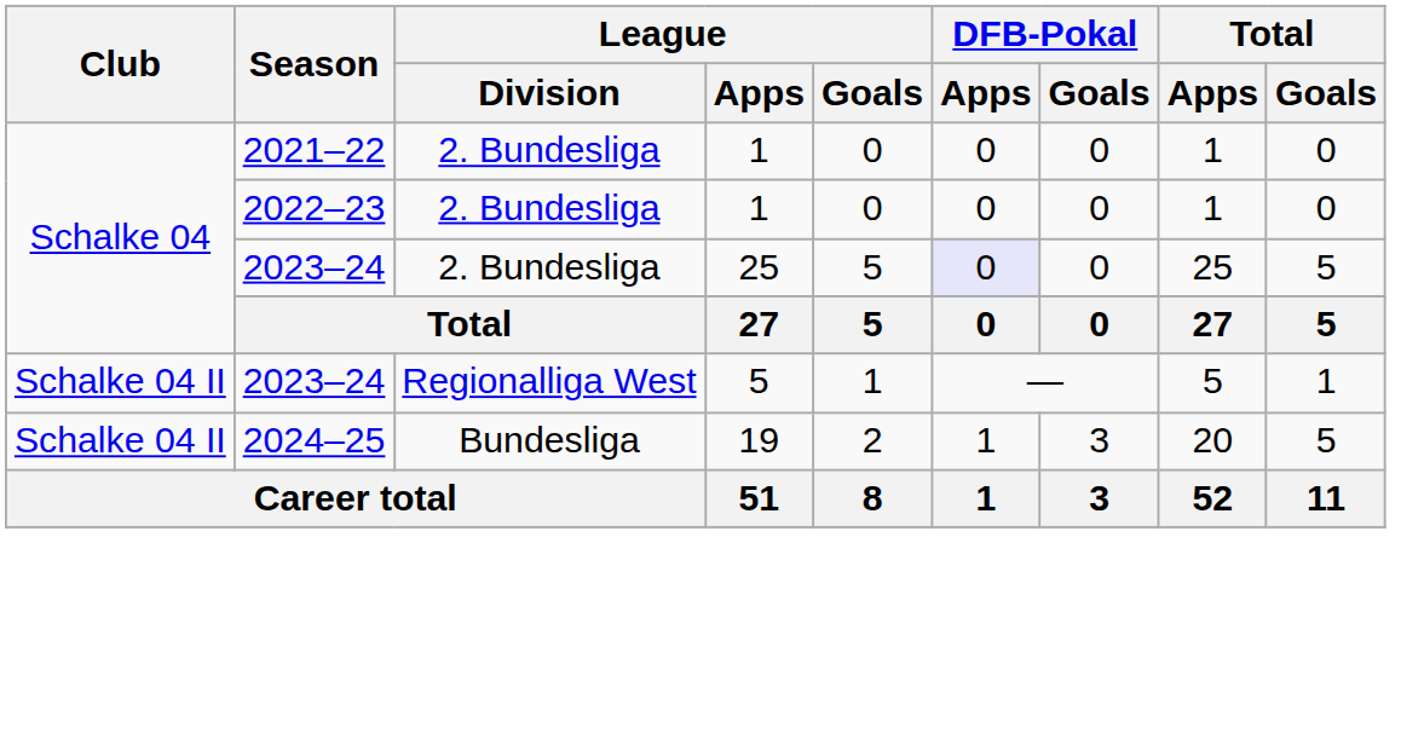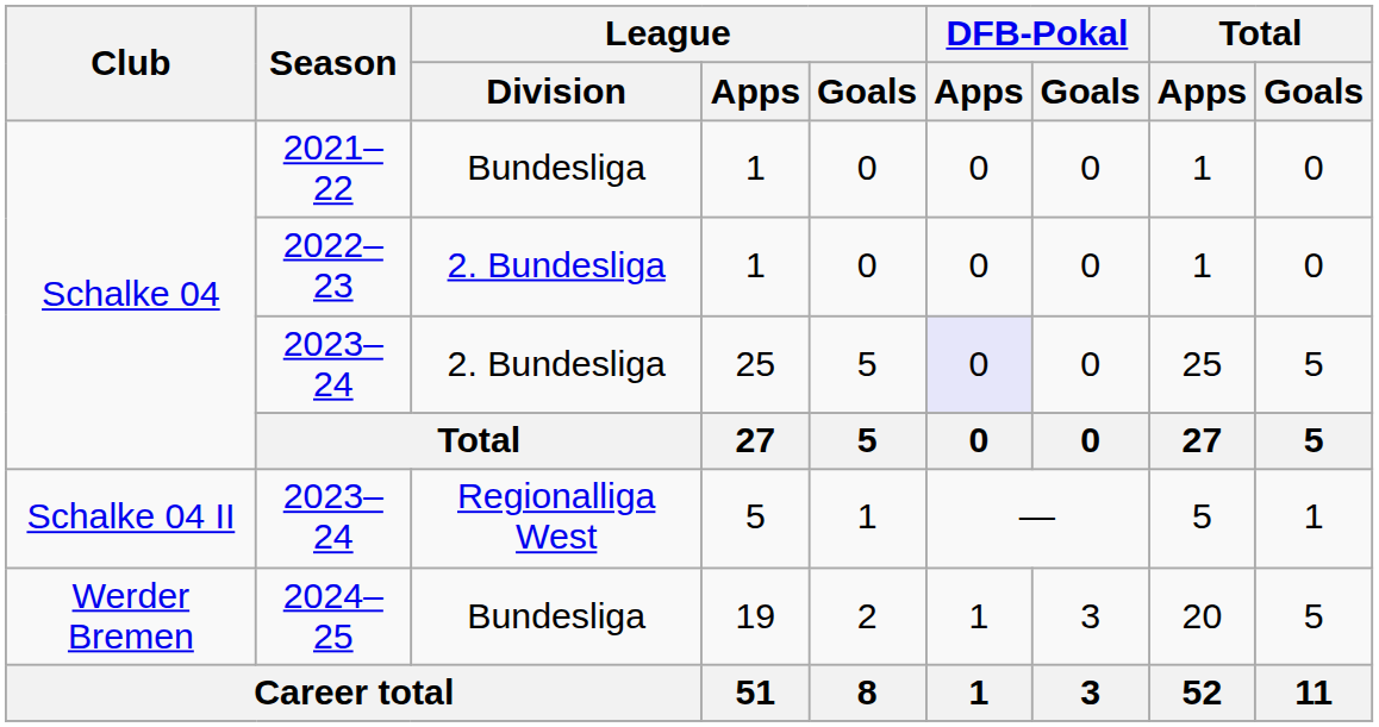2021–22 | League / Division: 2. Bundesliga -> Bundesliga
2024–25 | Club: Schalke 04 II -> Werder Bremen
